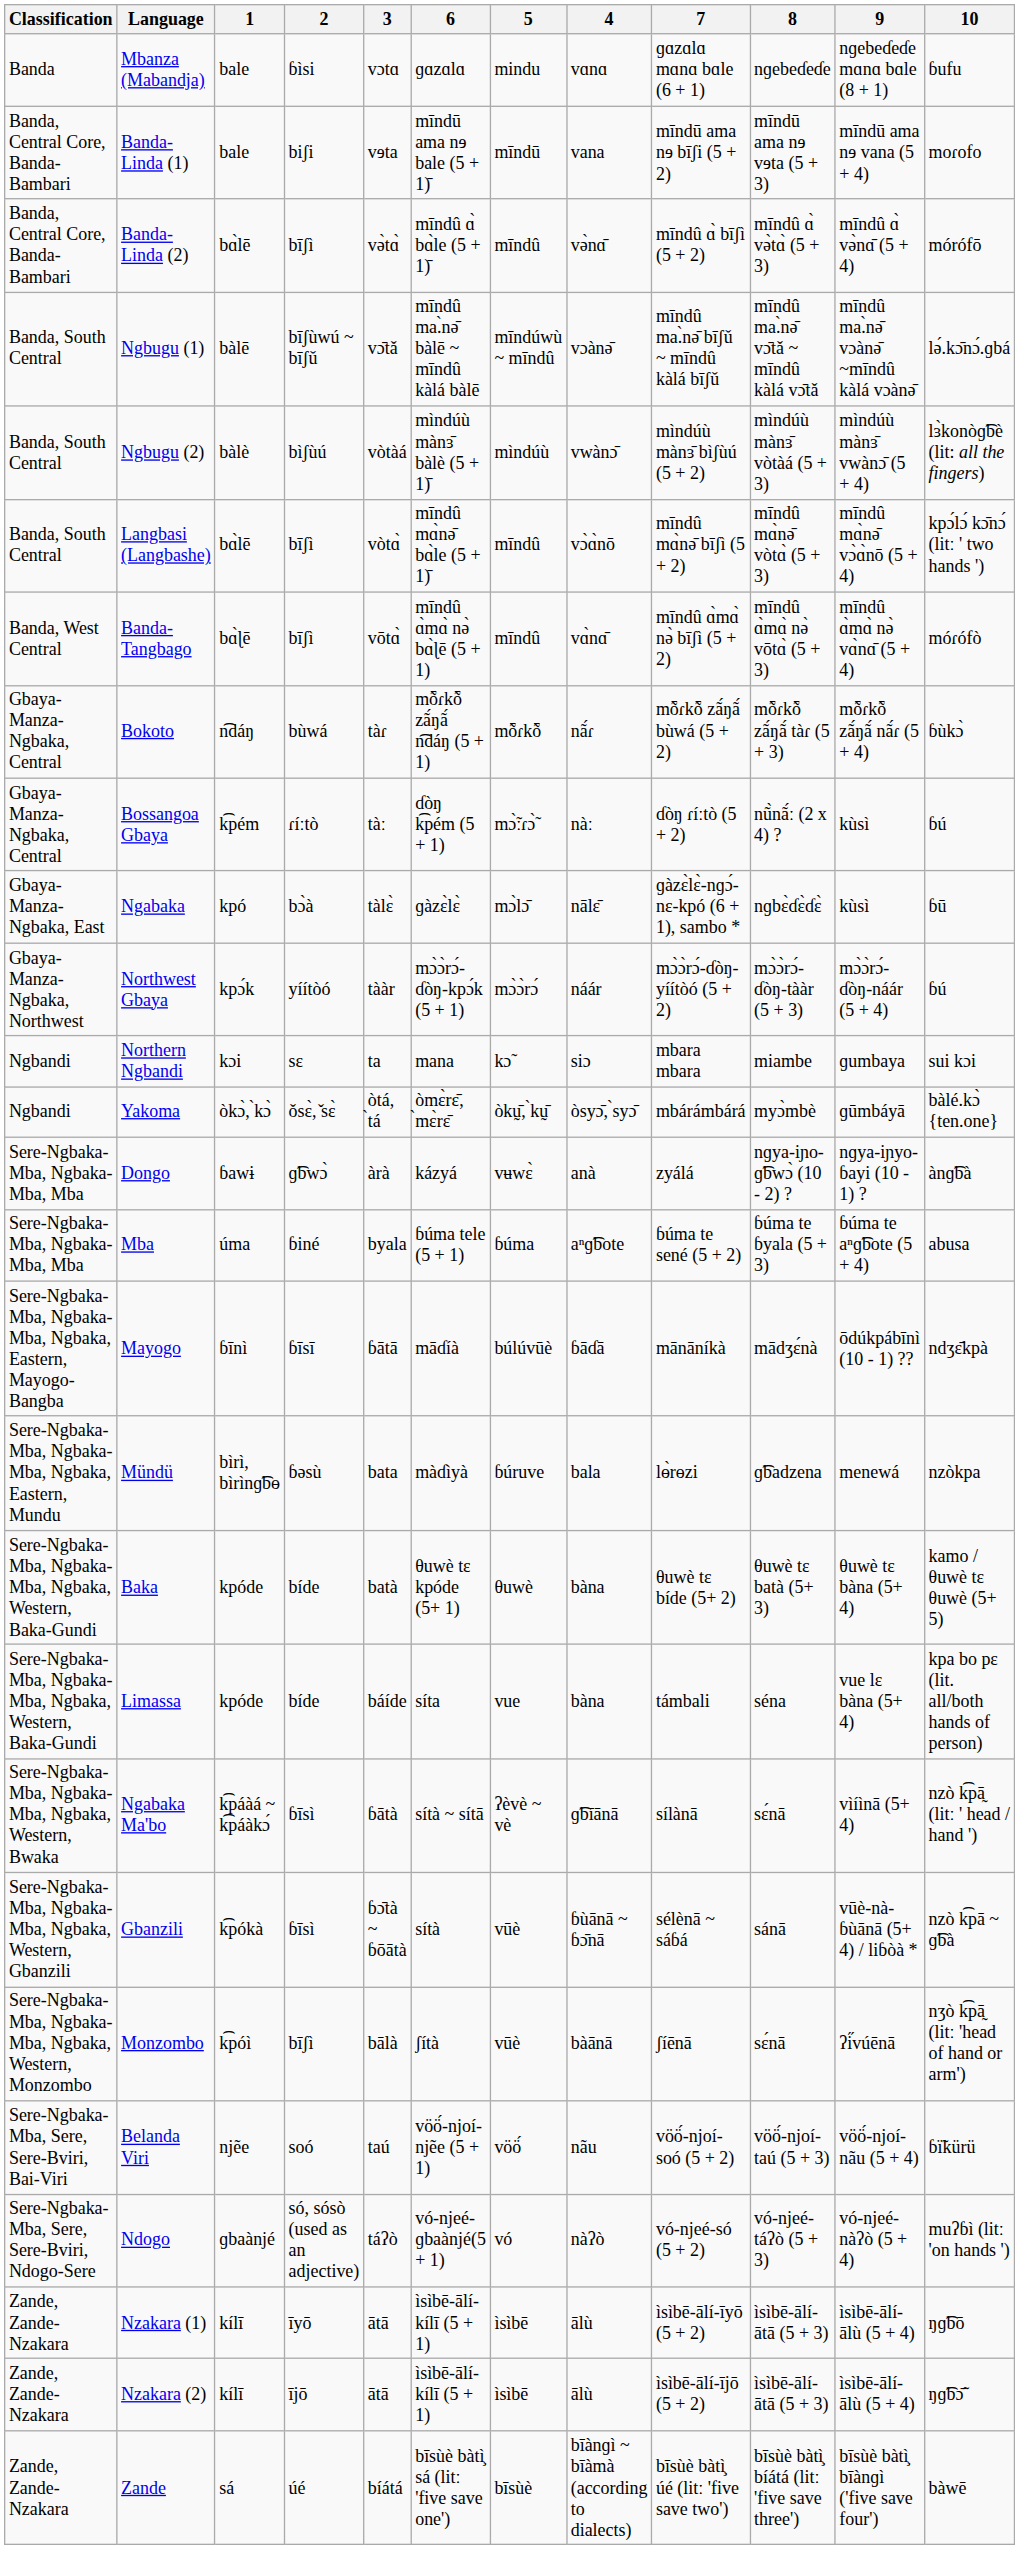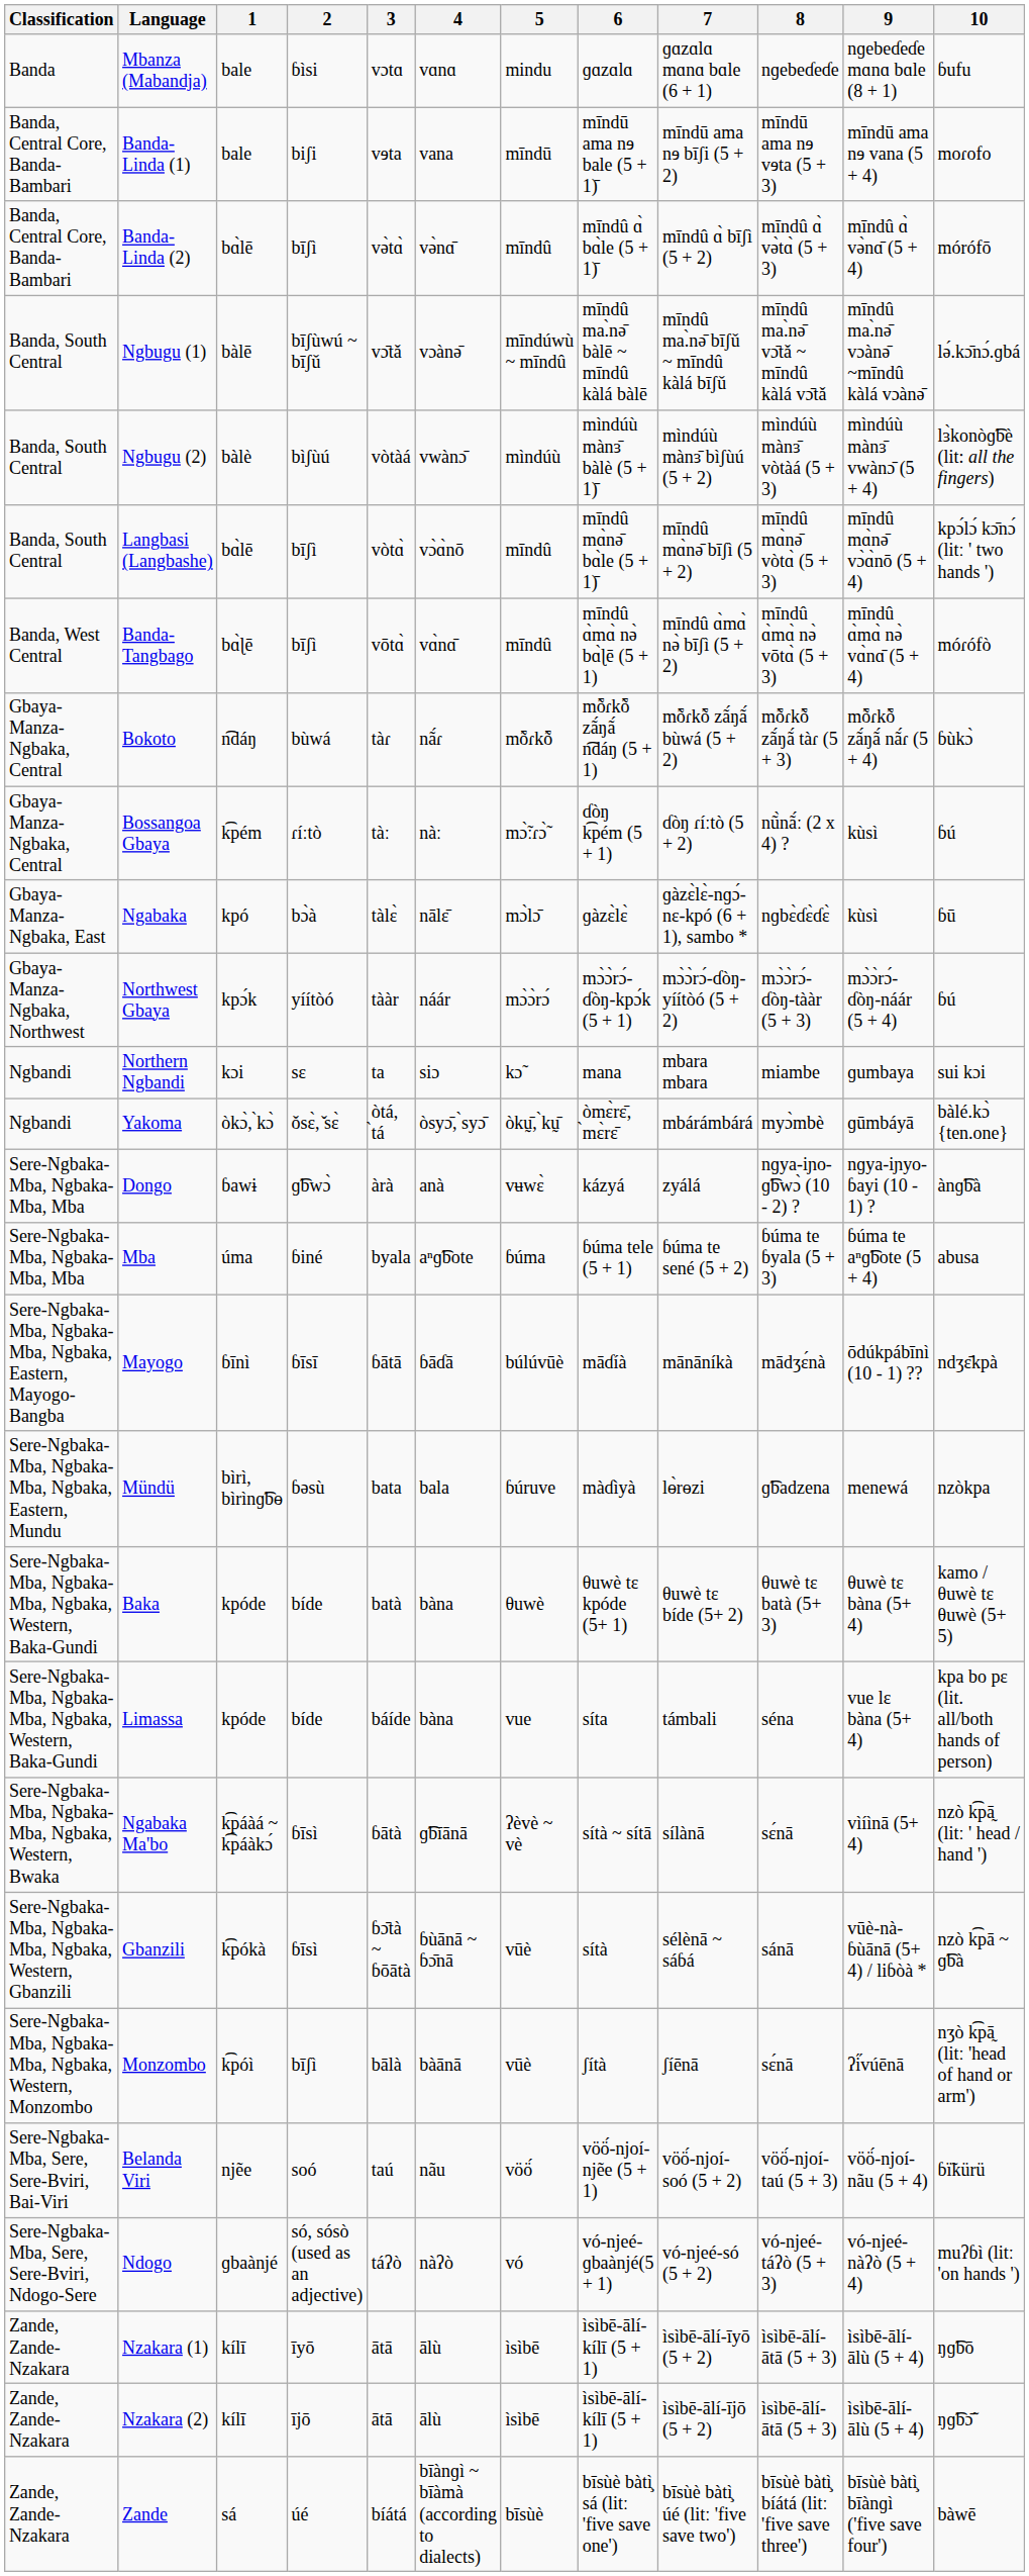columns swapped: 4 <-> 6
